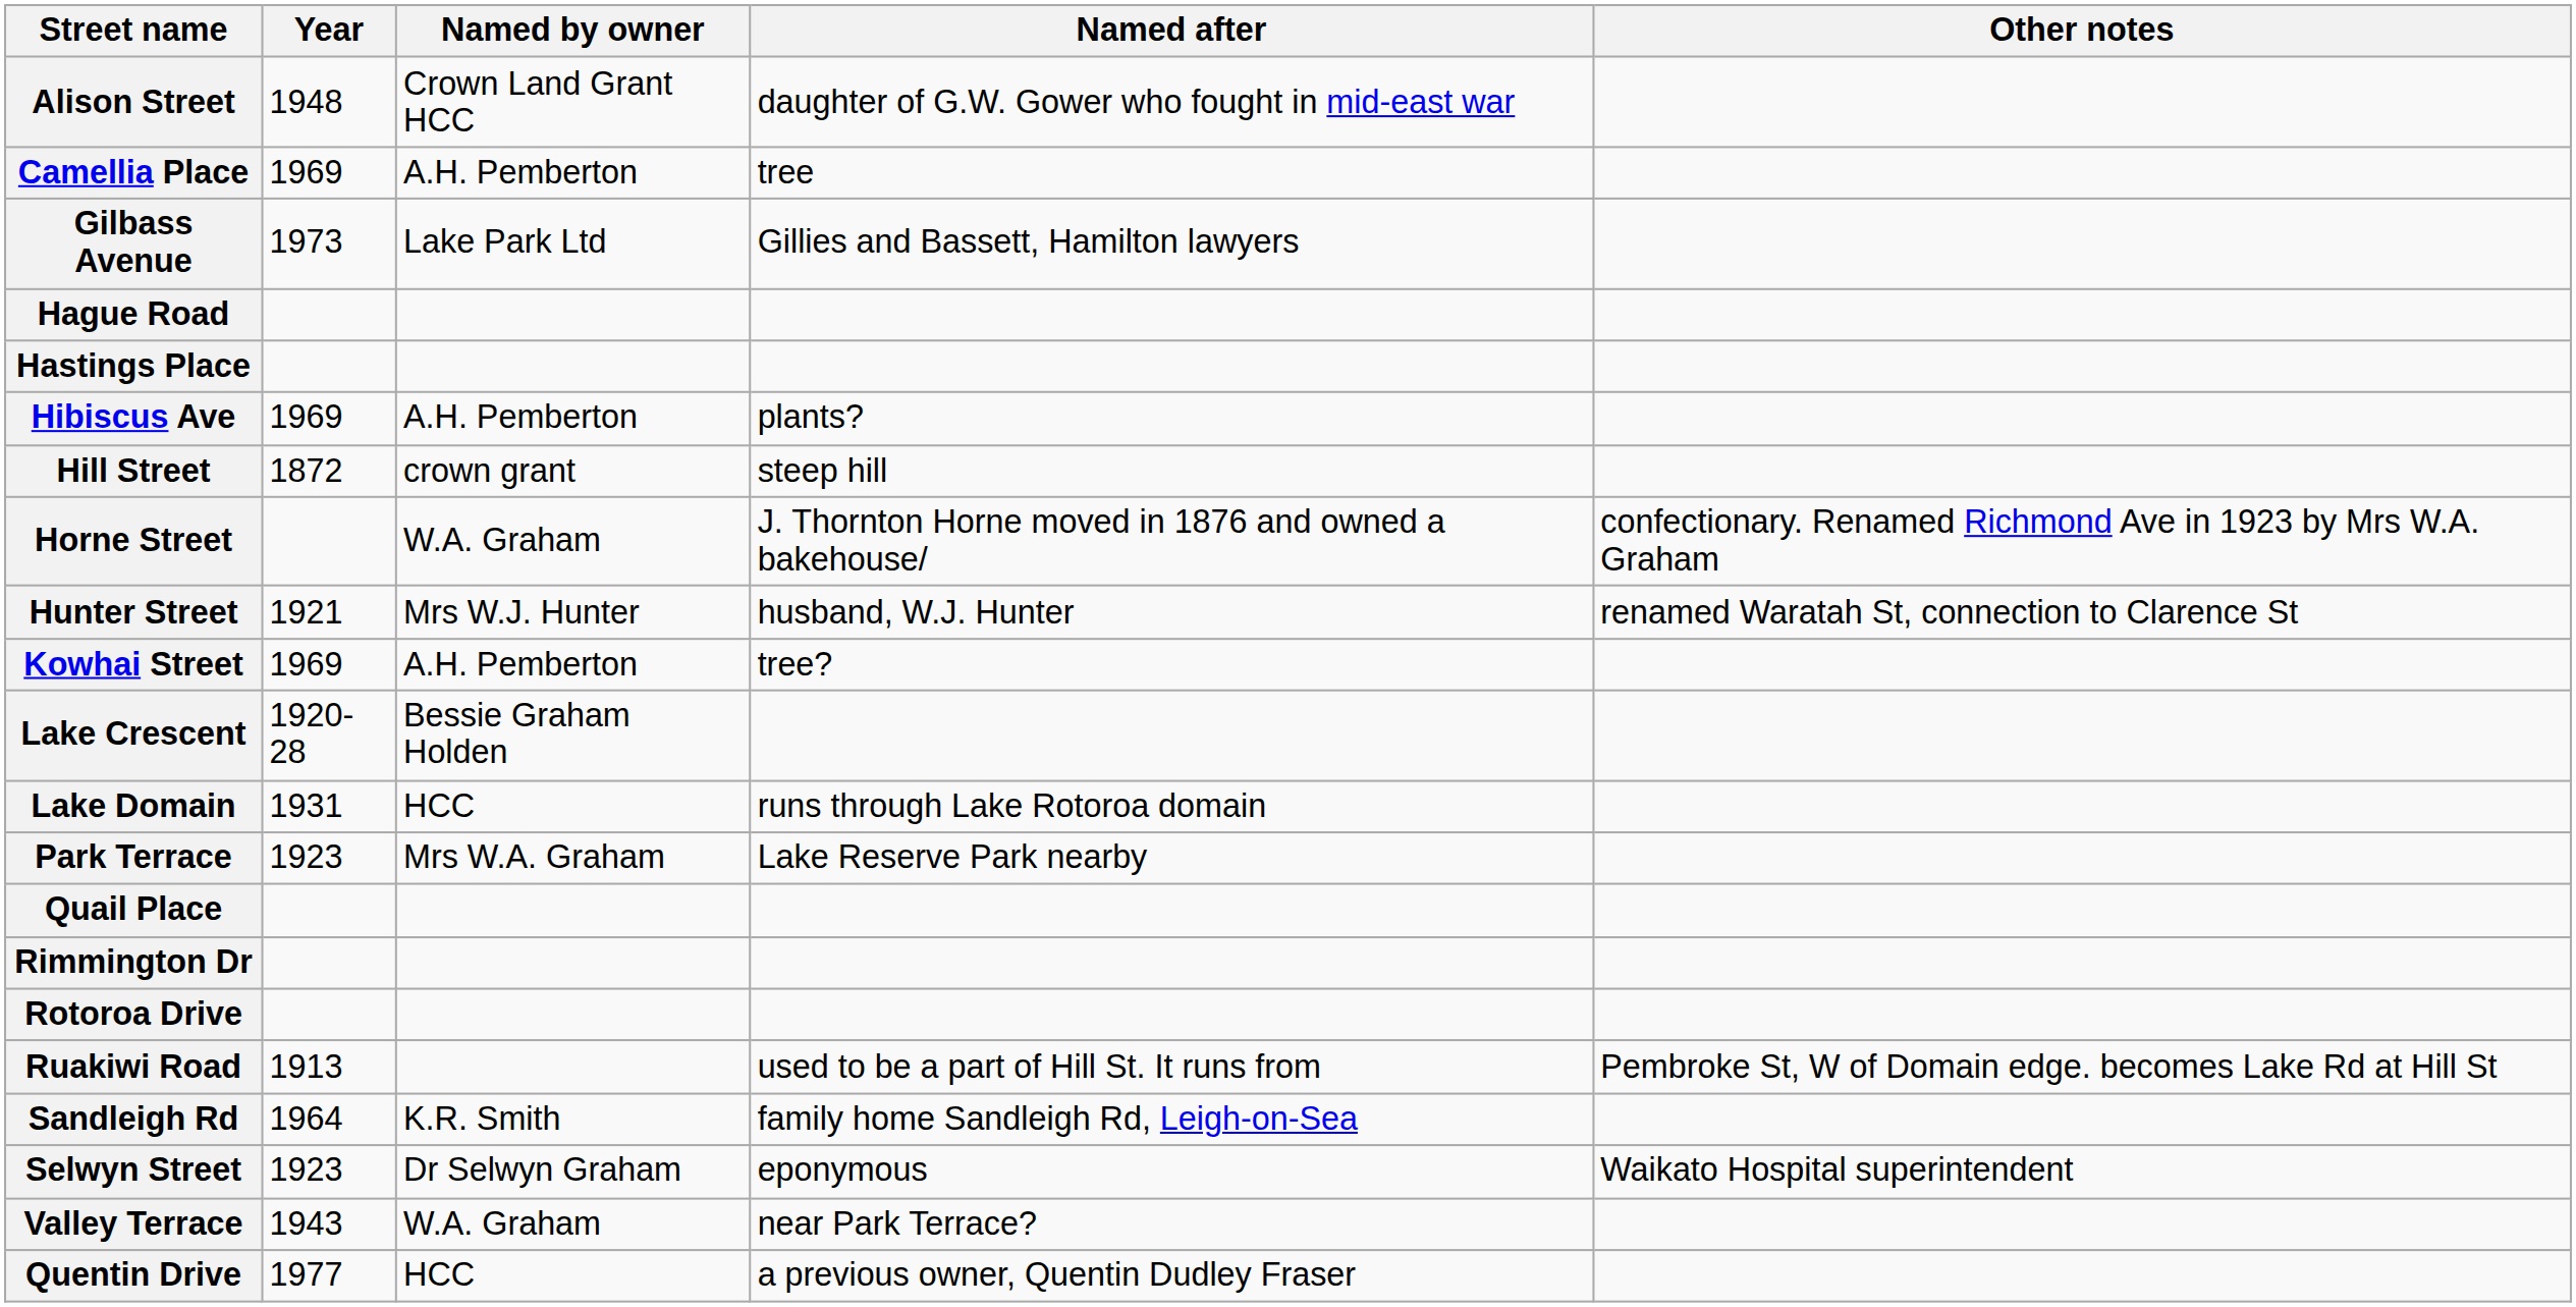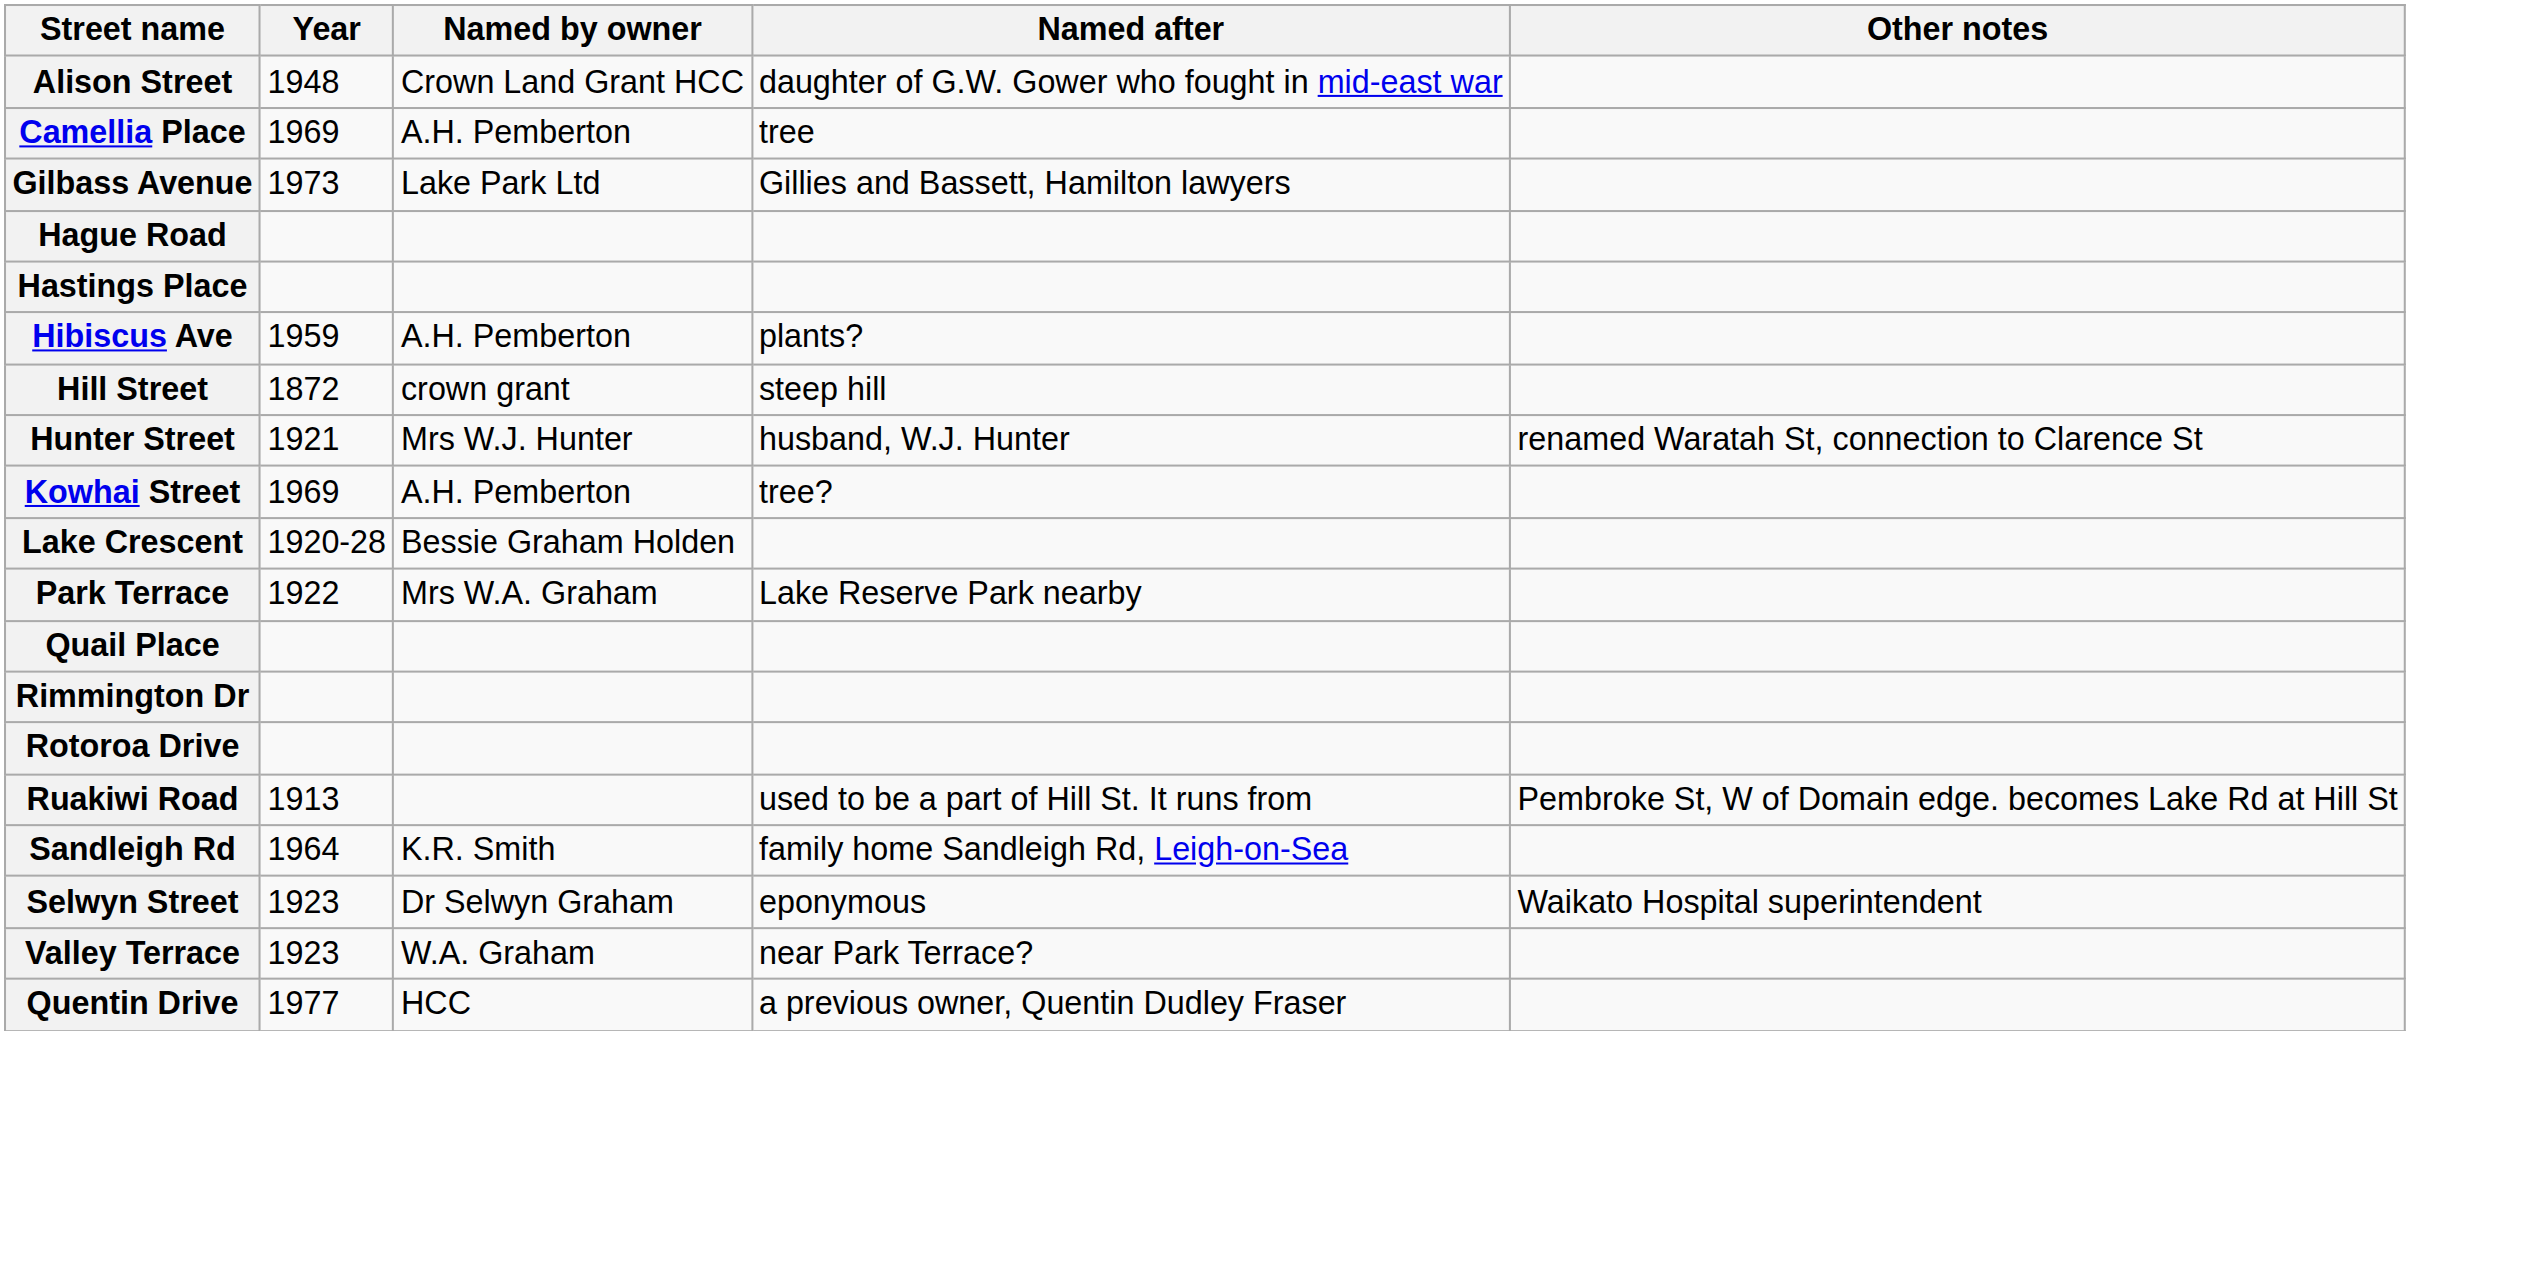Hibiscus Ave | Year: 1969 -> 1959
- row: Horne Street | W.A. Graham | J. Thornton Horne moved in 1876 and owned a bakehouse/ | confectionary. Renamed Richmond Ave in 1923 by Mrs W.A. Graham
- row: Lake Domain | 1931 | HCC | runs through Lake Rotoroa domain
Park Terrace | Year: 1923 -> 1922
Valley Terrace | Year: 1943 -> 1923
